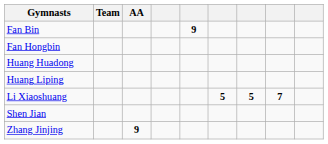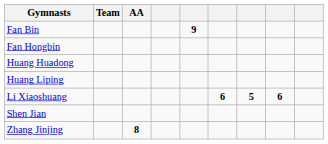Li Xiaoshuang | column 6: 5 -> 6
Li Xiaoshuang | column 8: 7 -> 6
Zhang Jinjing | AA: 9 -> 8
